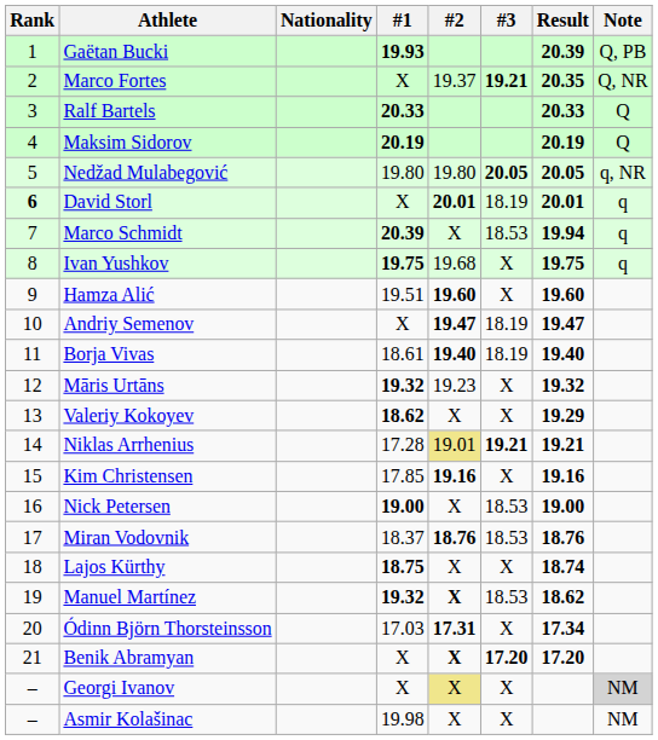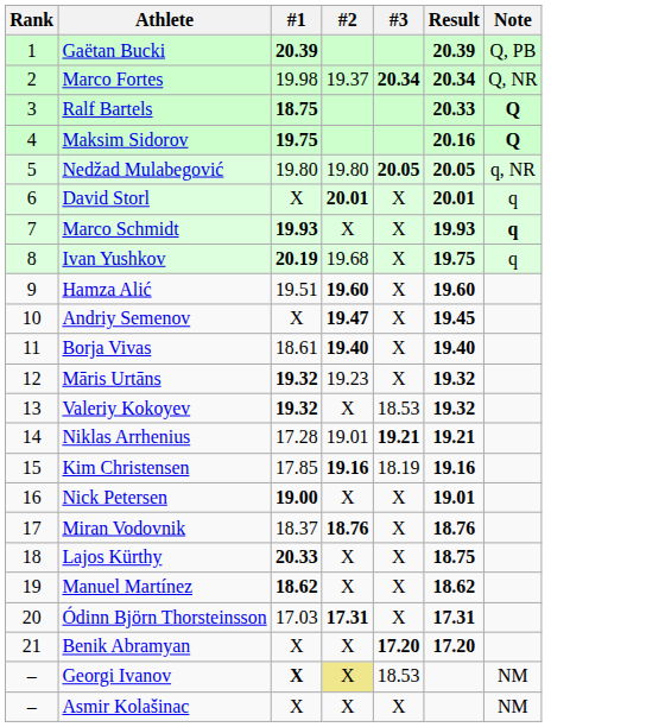- column: Nationality
Gaëtan Bucki | #1: 19.93 -> 20.39
Marco Fortes | #1: X -> 19.98
Marco Fortes | #3: 19.21 -> 20.34
Marco Fortes | Result: 20.35 -> 20.34
Ralf Bartels | #1: 20.33 -> 18.75
Ralf Bartels | Note: normal -> bold
Maksim Sidorov | #1: 20.19 -> 19.75
Maksim Sidorov | Result: 20.19 -> 20.16
Maksim Sidorov | Note: normal -> bold
David Storl | Rank: bold -> normal
David Storl | #3: 18.19 -> X
Marco Schmidt | #1: 20.39 -> 19.93
Marco Schmidt | #3: 18.53 -> X
Marco Schmidt | Result: 19.94 -> 19.93
Marco Schmidt | Note: normal -> bold
Ivan Yushkov | #1: 19.75 -> 20.19
Andriy Semenov | #3: 18.19 -> X
Andriy Semenov | Result: 19.47 -> 19.45
Borja Vivas | #3: 18.19 -> X
Valeriy Kokoyev | #1: 18.62 -> 19.32
Valeriy Kokoyev | #3: X -> 18.53
Valeriy Kokoyev | Result: 19.29 -> 19.32
Niklas Arrhenius | #2: khaki background -> no background
Kim Christensen | #3: X -> 18.19
Nick Petersen | #3: 18.53 -> X
Nick Petersen | Result: 19.00 -> 19.01
Miran Vodovnik | #3: 18.53 -> X
Lajos Kürthy | #1: 18.75 -> 20.33
Lajos Kürthy | Result: 18.74 -> 18.75
Manuel Martínez | #1: 19.32 -> 18.62
Manuel Martínez | #2: bold -> normal
Manuel Martínez | #3: 18.53 -> X
Ódinn Björn Thorsteinsson | Result: 17.34 -> 17.31
Benik Abramyan | #2: bold -> normal
Georgi Ivanov | #1: normal -> bold
Georgi Ivanov | #3: X -> 18.53
Georgi Ivanov | Note: lightgrey background -> no background
Asmir Kolašinac | #1: 19.98 -> X
